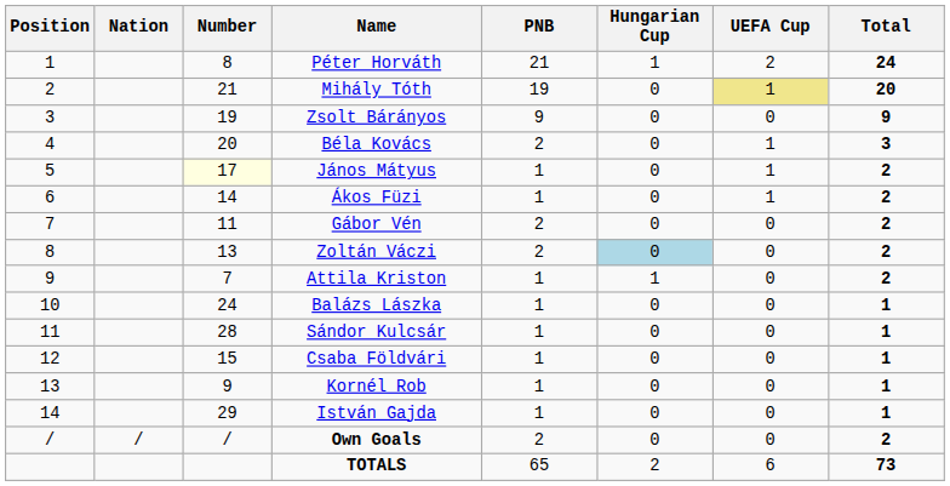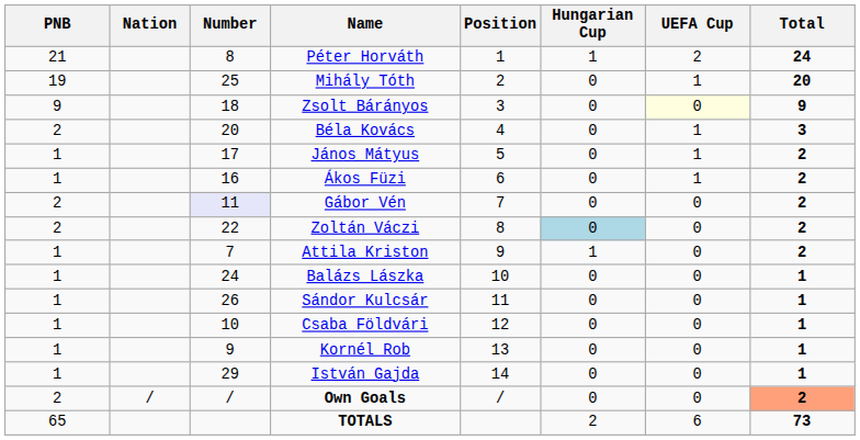columns swapped: Position <-> PNB
Mihály Tóth | Number: 21 -> 25
Mihály Tóth | UEFA Cup: khaki background -> no background
Zsolt Bárányos | Number: 19 -> 18
Zsolt Bárányos | UEFA Cup: no background -> lightyellow background
János Mátyus | Number: lightyellow background -> no background
Ákos Füzi | Number: 14 -> 16
Gábor Vén | Number: no background -> lavender background
Zoltán Váczi | Number: 13 -> 22
Sándor Kulcsár | Number: 28 -> 26
Csaba Földvári | Number: 15 -> 10
Own Goals | Total: no background -> lightsalmon background
